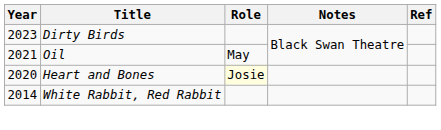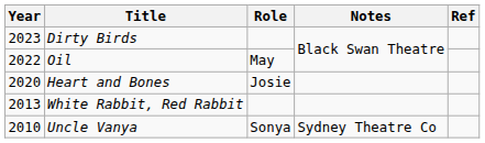Oil | Year: 2021 -> 2022
Heart and Bones | Role: lightyellow background -> no background
White Rabbit, Red Rabbit | Year: 2014 -> 2013
+ row: 2010 | Uncle Vanya | Sonya | Sydney Theatre Co
